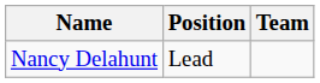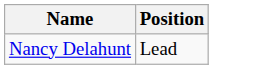- column: Team
